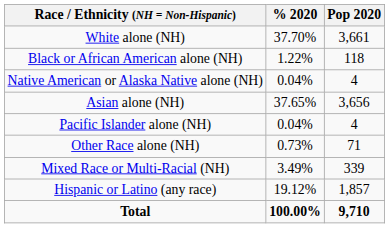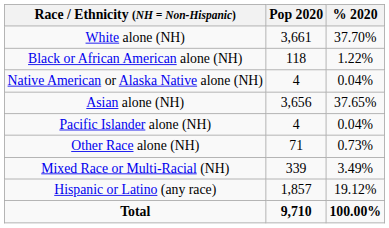columns swapped: Pop 2020 <-> % 2020
